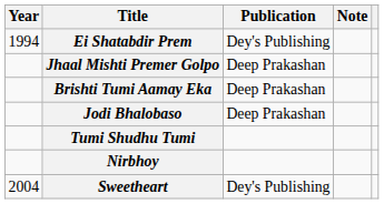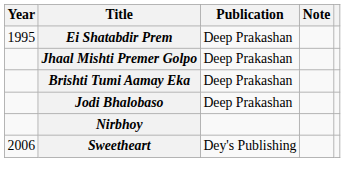Ei Shatabdir Prem | Year: 1994 -> 1995
Ei Shatabdir Prem | Publication: Dey's Publishing -> Deep Prakashan
- row: Tumi Shudhu Tumi
Sweetheart | Year: 2004 -> 2006
